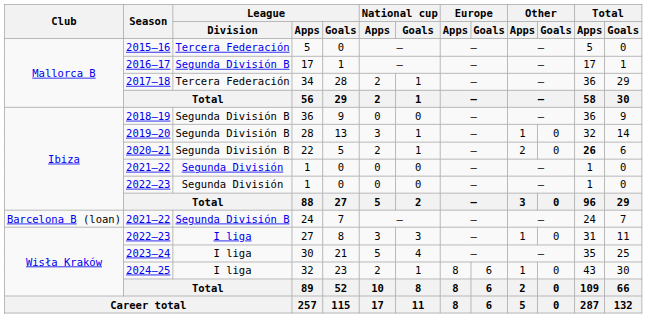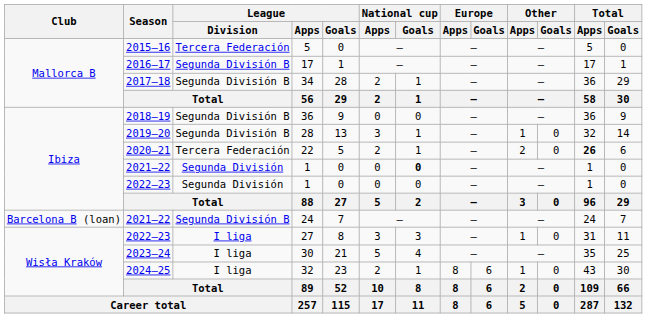34 | League / Division: Tercera Federación -> Segunda División B
22 | League / Division: Segunda División B -> Tercera Federación
2021–22 / 1 | National cup / Goals: normal -> bold
